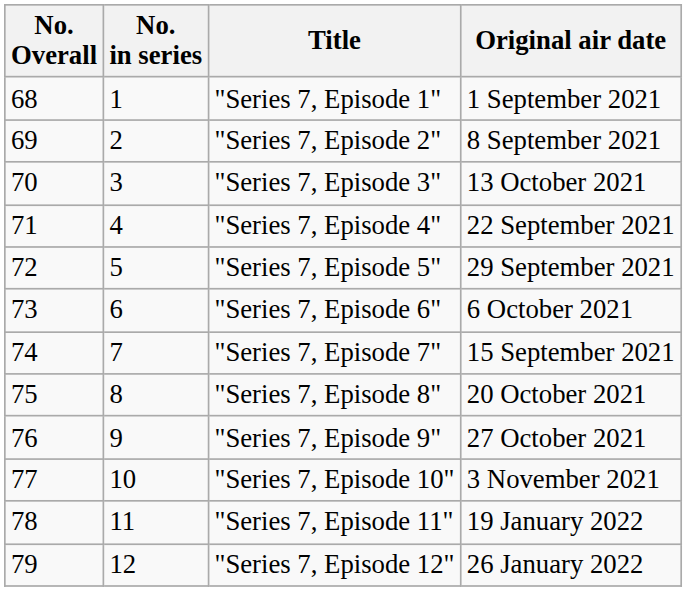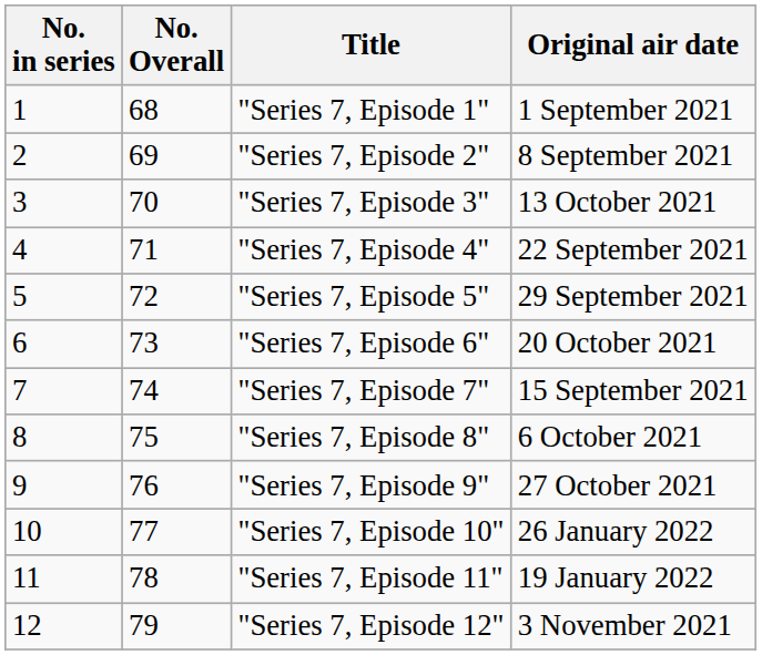columns swapped: No. Overall <-> No. in series
"Series 7, Episode 6" | Original air date: 6 October 2021 -> 20 October 2021
"Series 7, Episode 8" | Original air date: 20 October 2021 -> 6 October 2021
"Series 7, Episode 10" | Original air date: 3 November 2021 -> 26 January 2022
"Series 7, Episode 12" | Original air date: 26 January 2022 -> 3 November 2021
